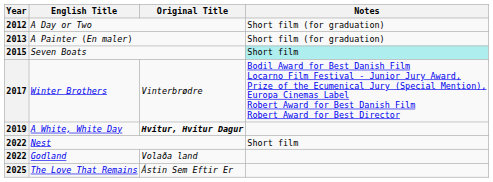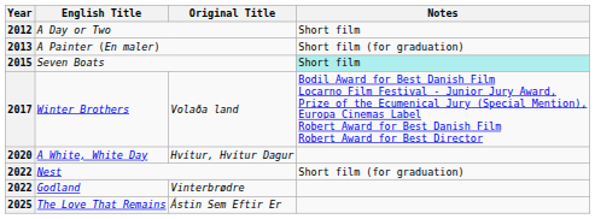A Day or Two | Notes: Short film (for graduation) -> Short film
Winter Brothers | Original Title: Vinterbrødre -> Volaða land
A White, White Day | Year: 2019 -> 2020
A White, White Day | Original Title: bold -> normal
Nest | Notes: Short film -> Short film (for graduation)
Godland | Original Title: Volaða land -> Vinterbrødre
